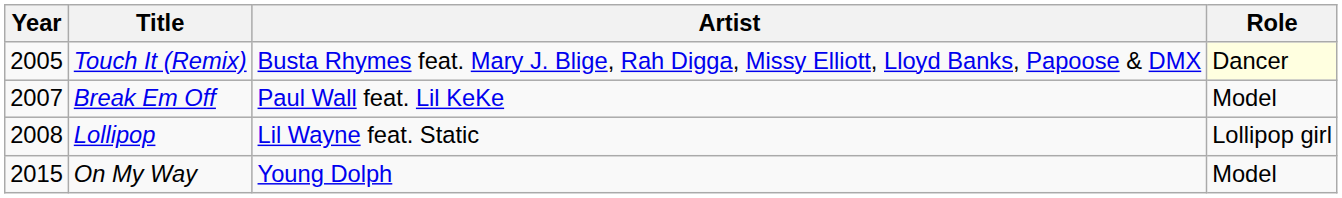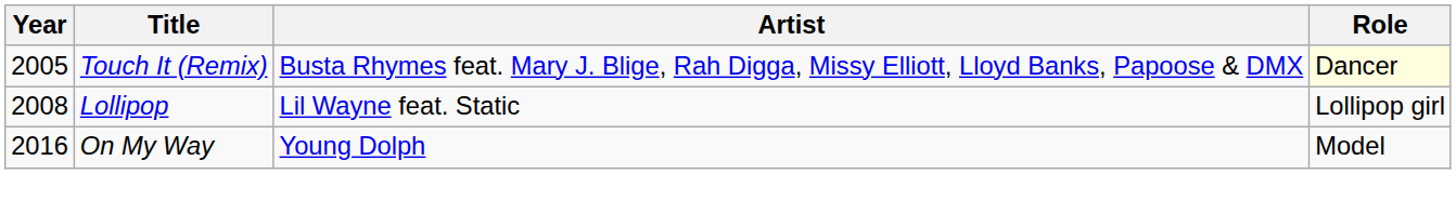- row: 2007 | Break Em Off | Paul Wall feat. Lil KeKe | Model
On My Way | Year: 2015 -> 2016
